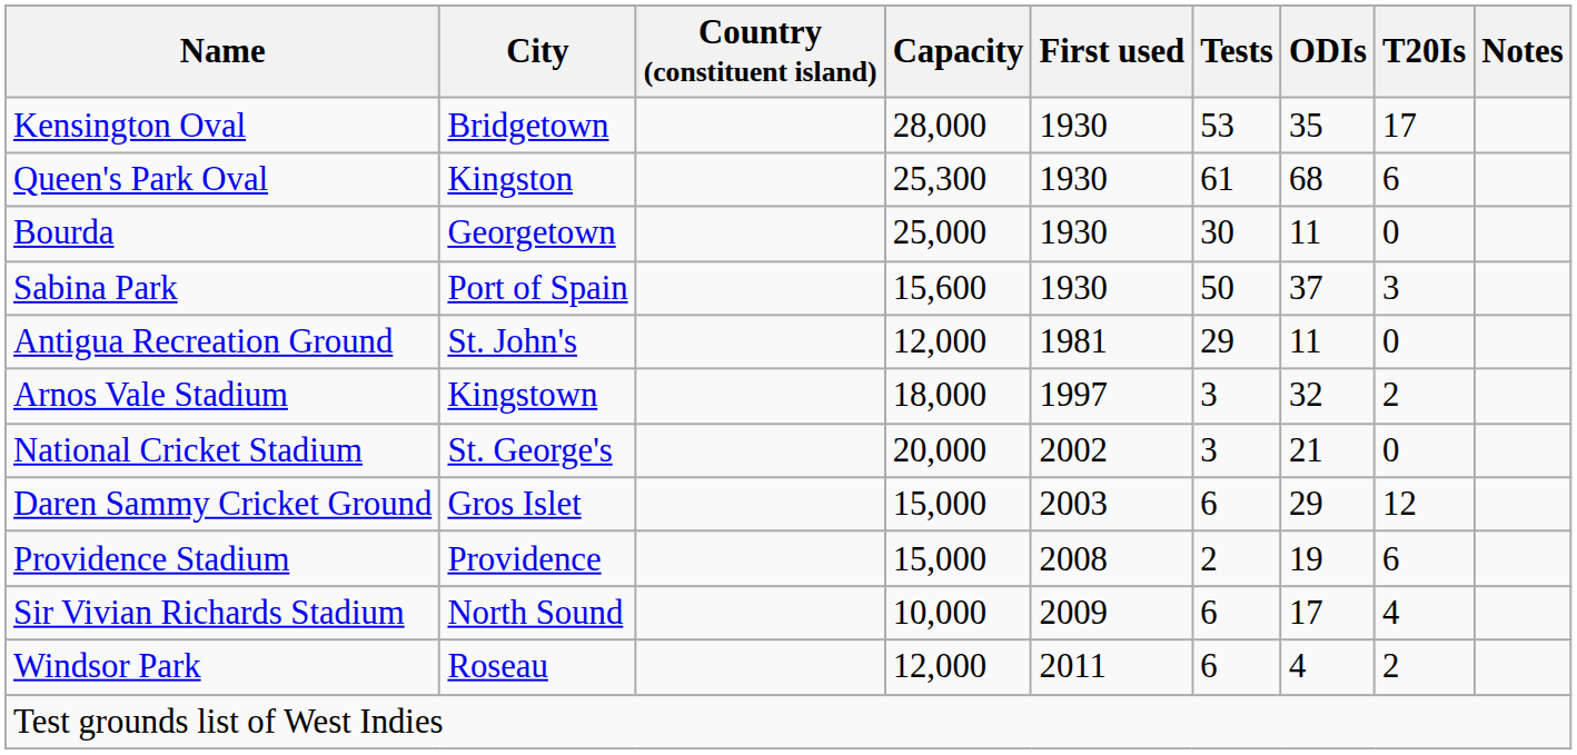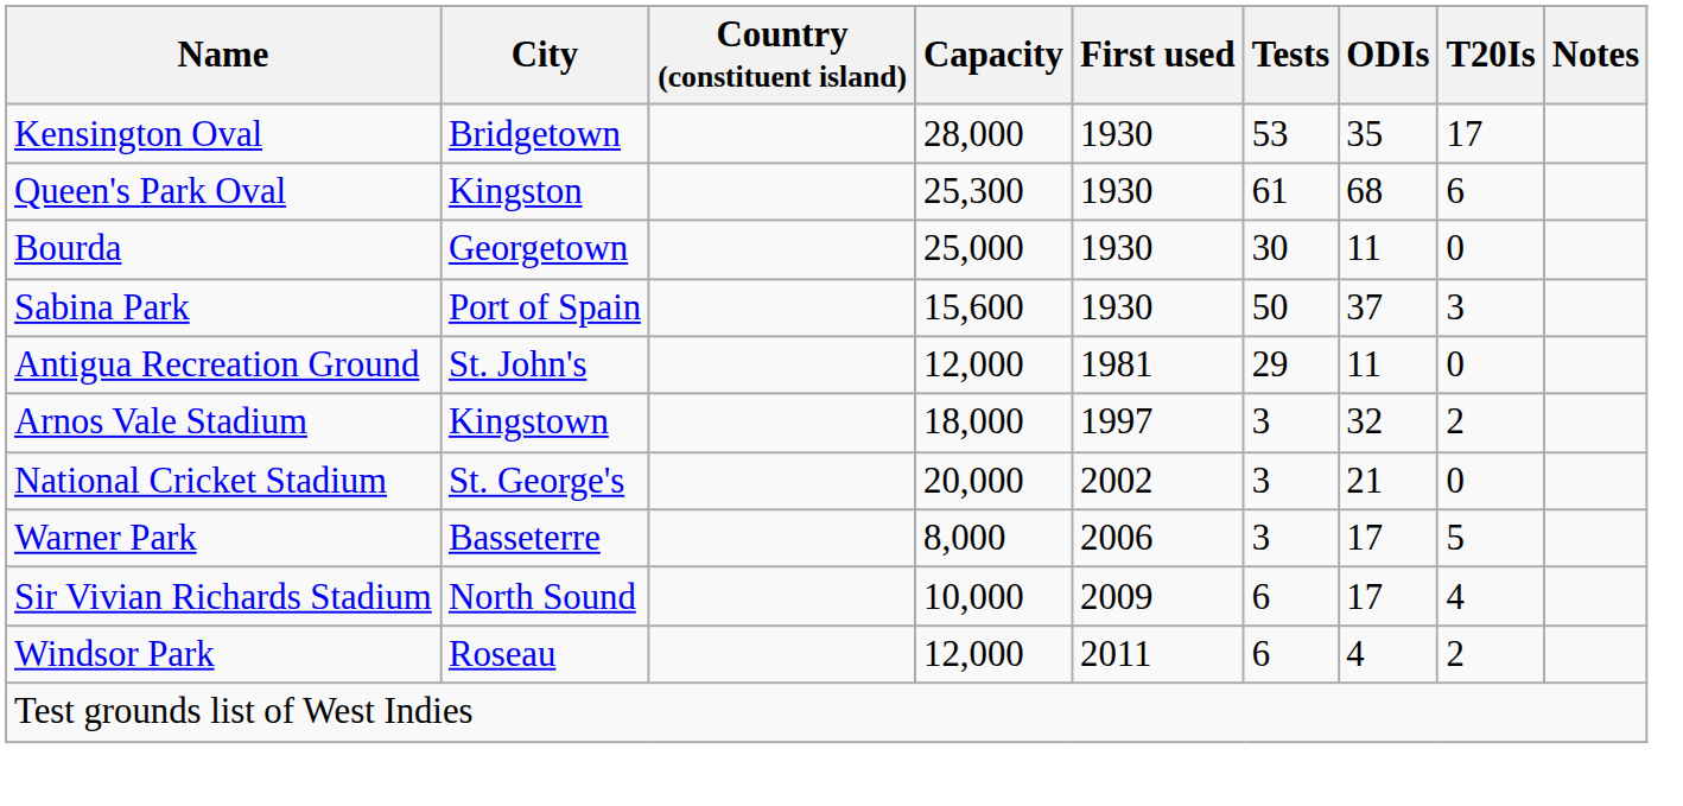- row: Daren Sammy Cricket Ground | Gros Islet | 15,000 | 2003 | 6 | 29 | 12
+ row: Warner Park | Basseterre | 8,000 | 2006 | 3 | 17 | 5
- row: Providence Stadium | Providence | 15,000 | 2008 | 2 | 19 | 6
